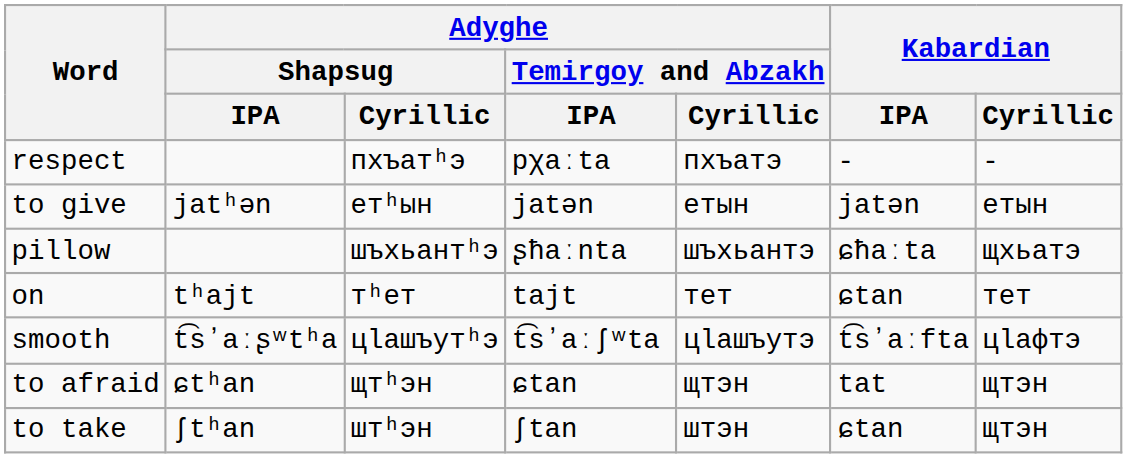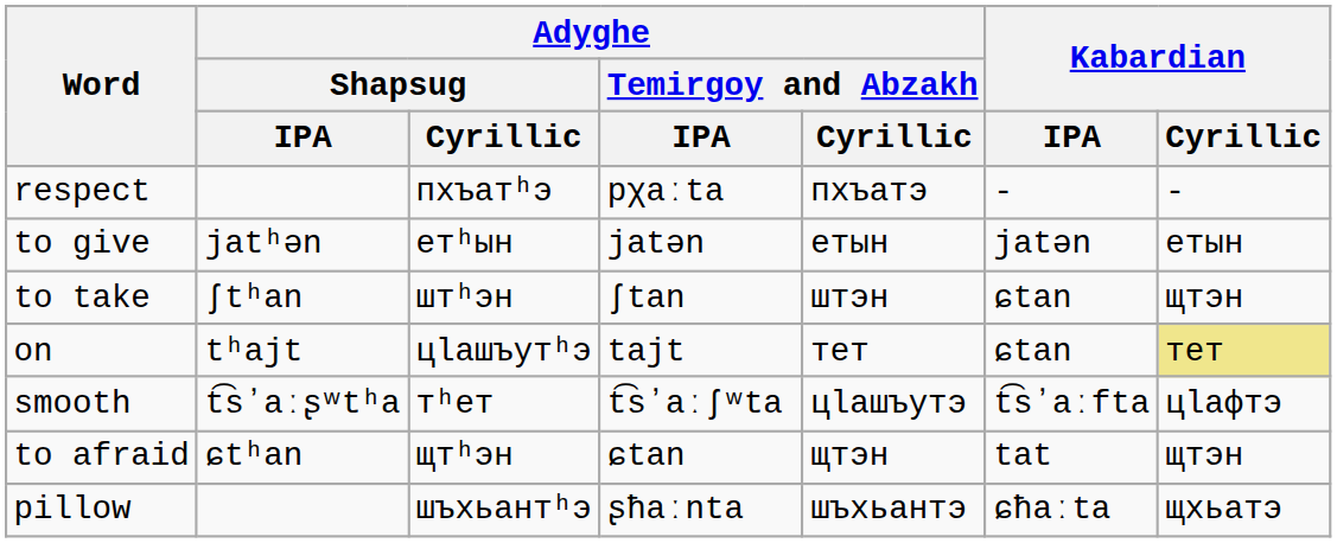rows swapped: to take <-> pillow
on | Adyghe / Shapsug / Cyrillic: тʰет -> цӏашъутʰэ
on | Kabardian / Cyrillic: no background -> khaki background
smooth | Adyghe / Shapsug / Cyrillic: цӏашъутʰэ -> тʰет
